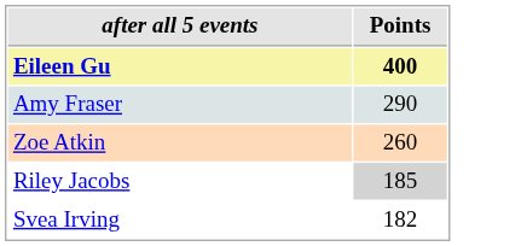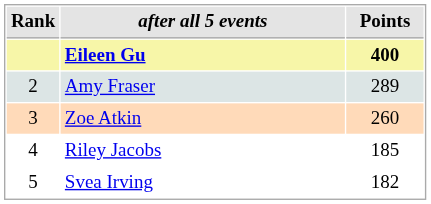+ column: Rank | 2 | 3 | 4 | 5
Amy Fraser | Points: 290 -> 289
Riley Jacobs | Points: lightgrey background -> no background
